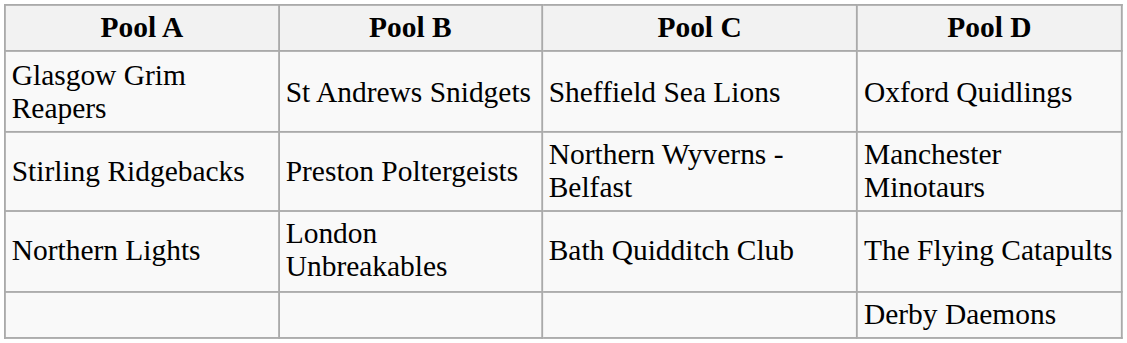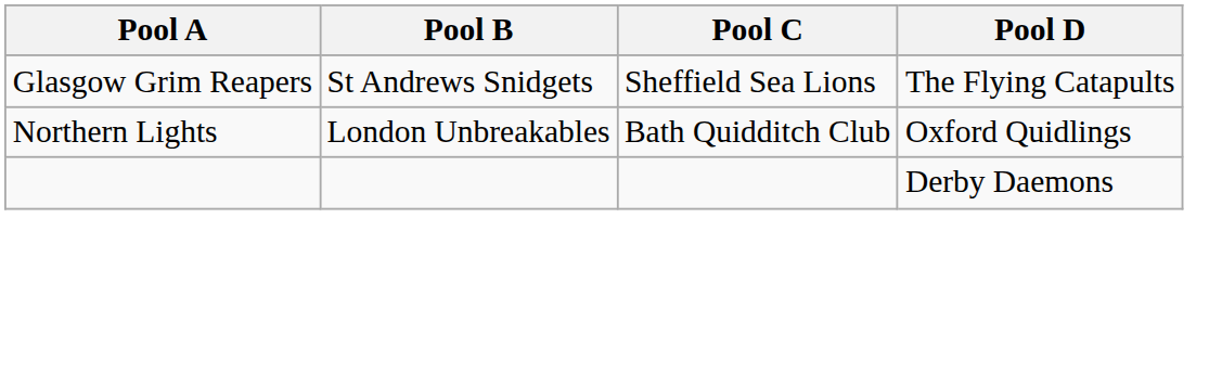Glasgow Grim Reapers | Pool D: Oxford Quidlings -> The Flying Catapults
- row: Stirling Ridgebacks | Preston Poltergeists | Northern Wyverns - Belfast | Manchester Minotaurs
Northern Lights | Pool D: The Flying Catapults -> Oxford Quidlings
